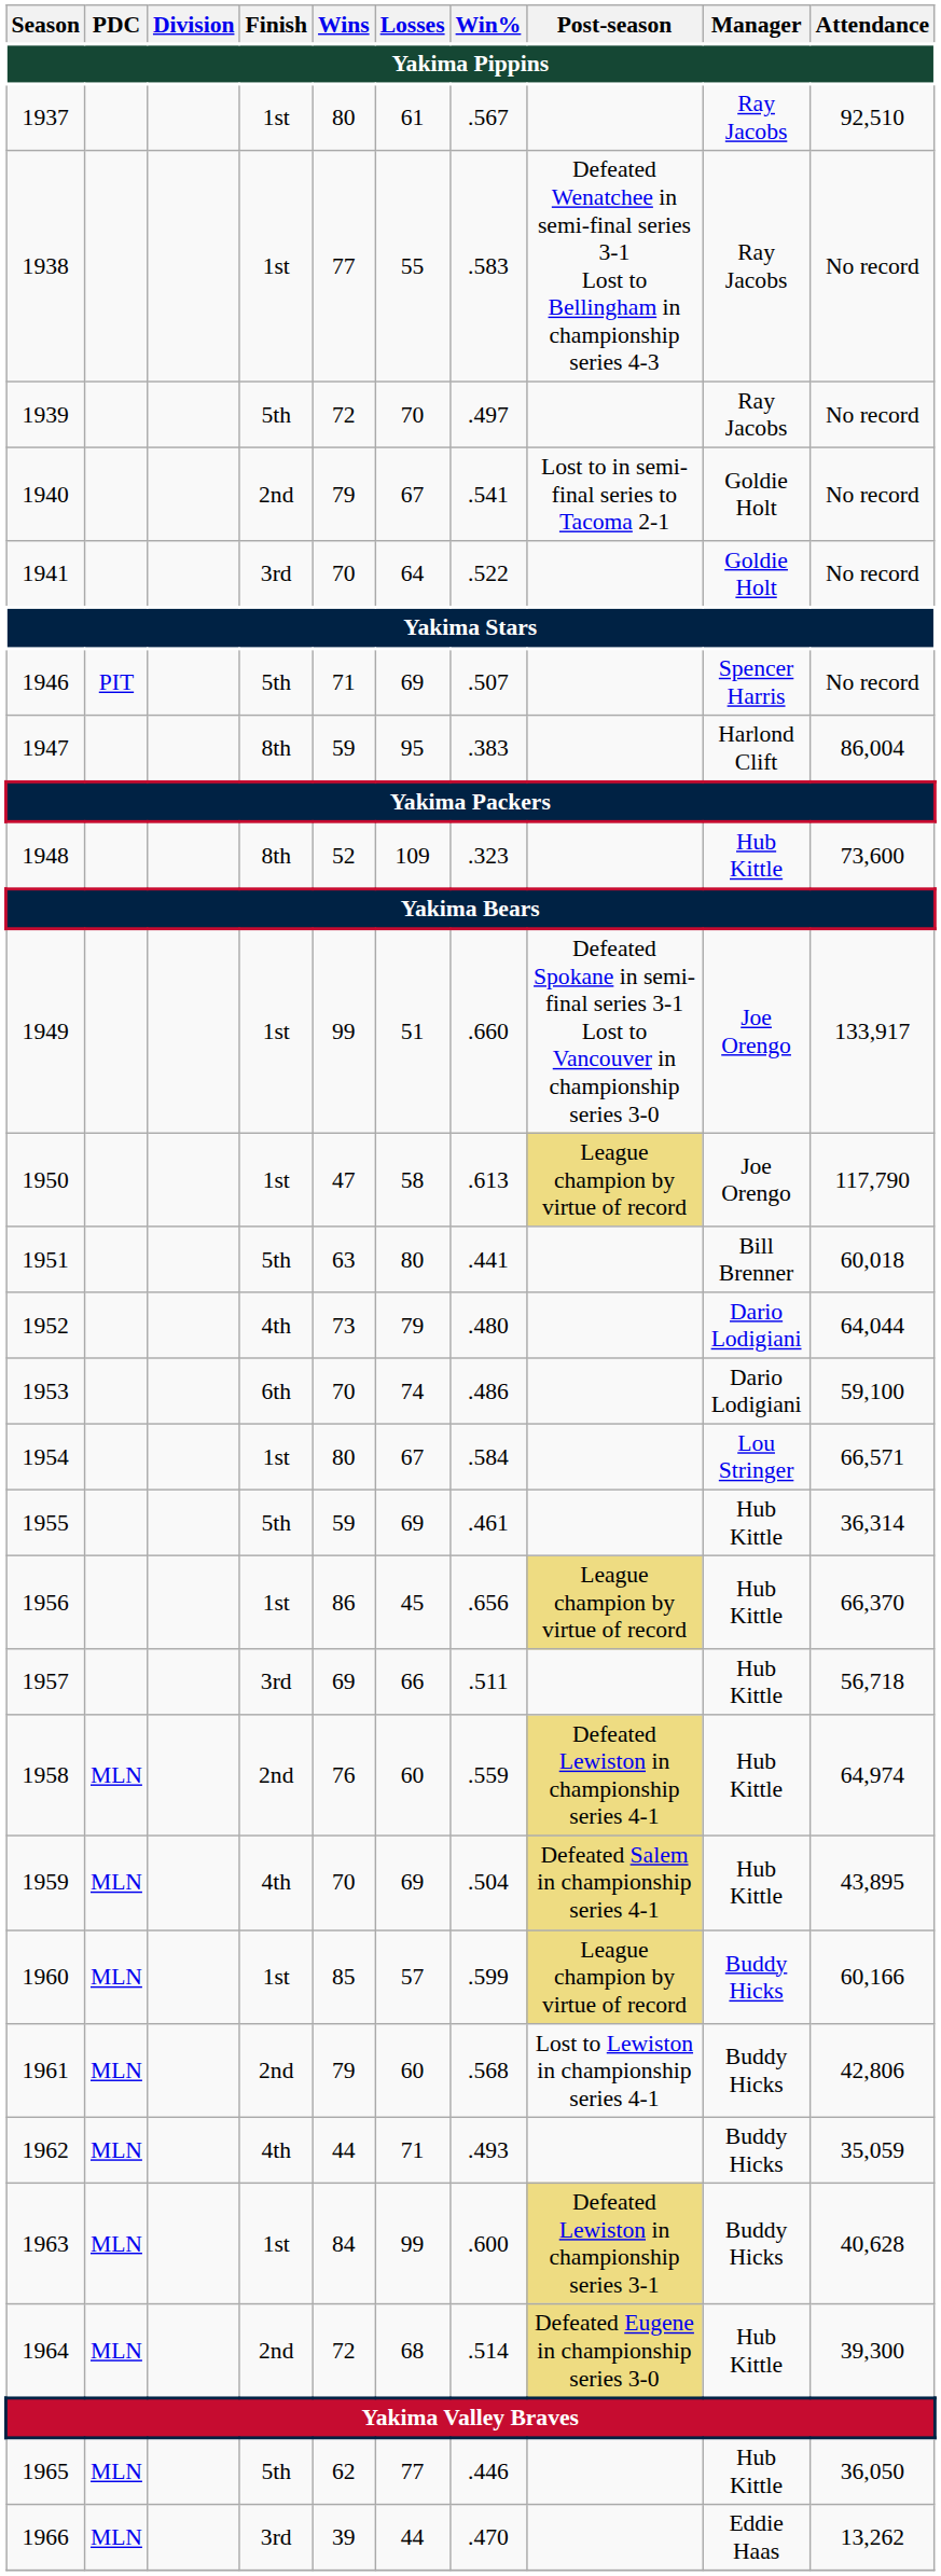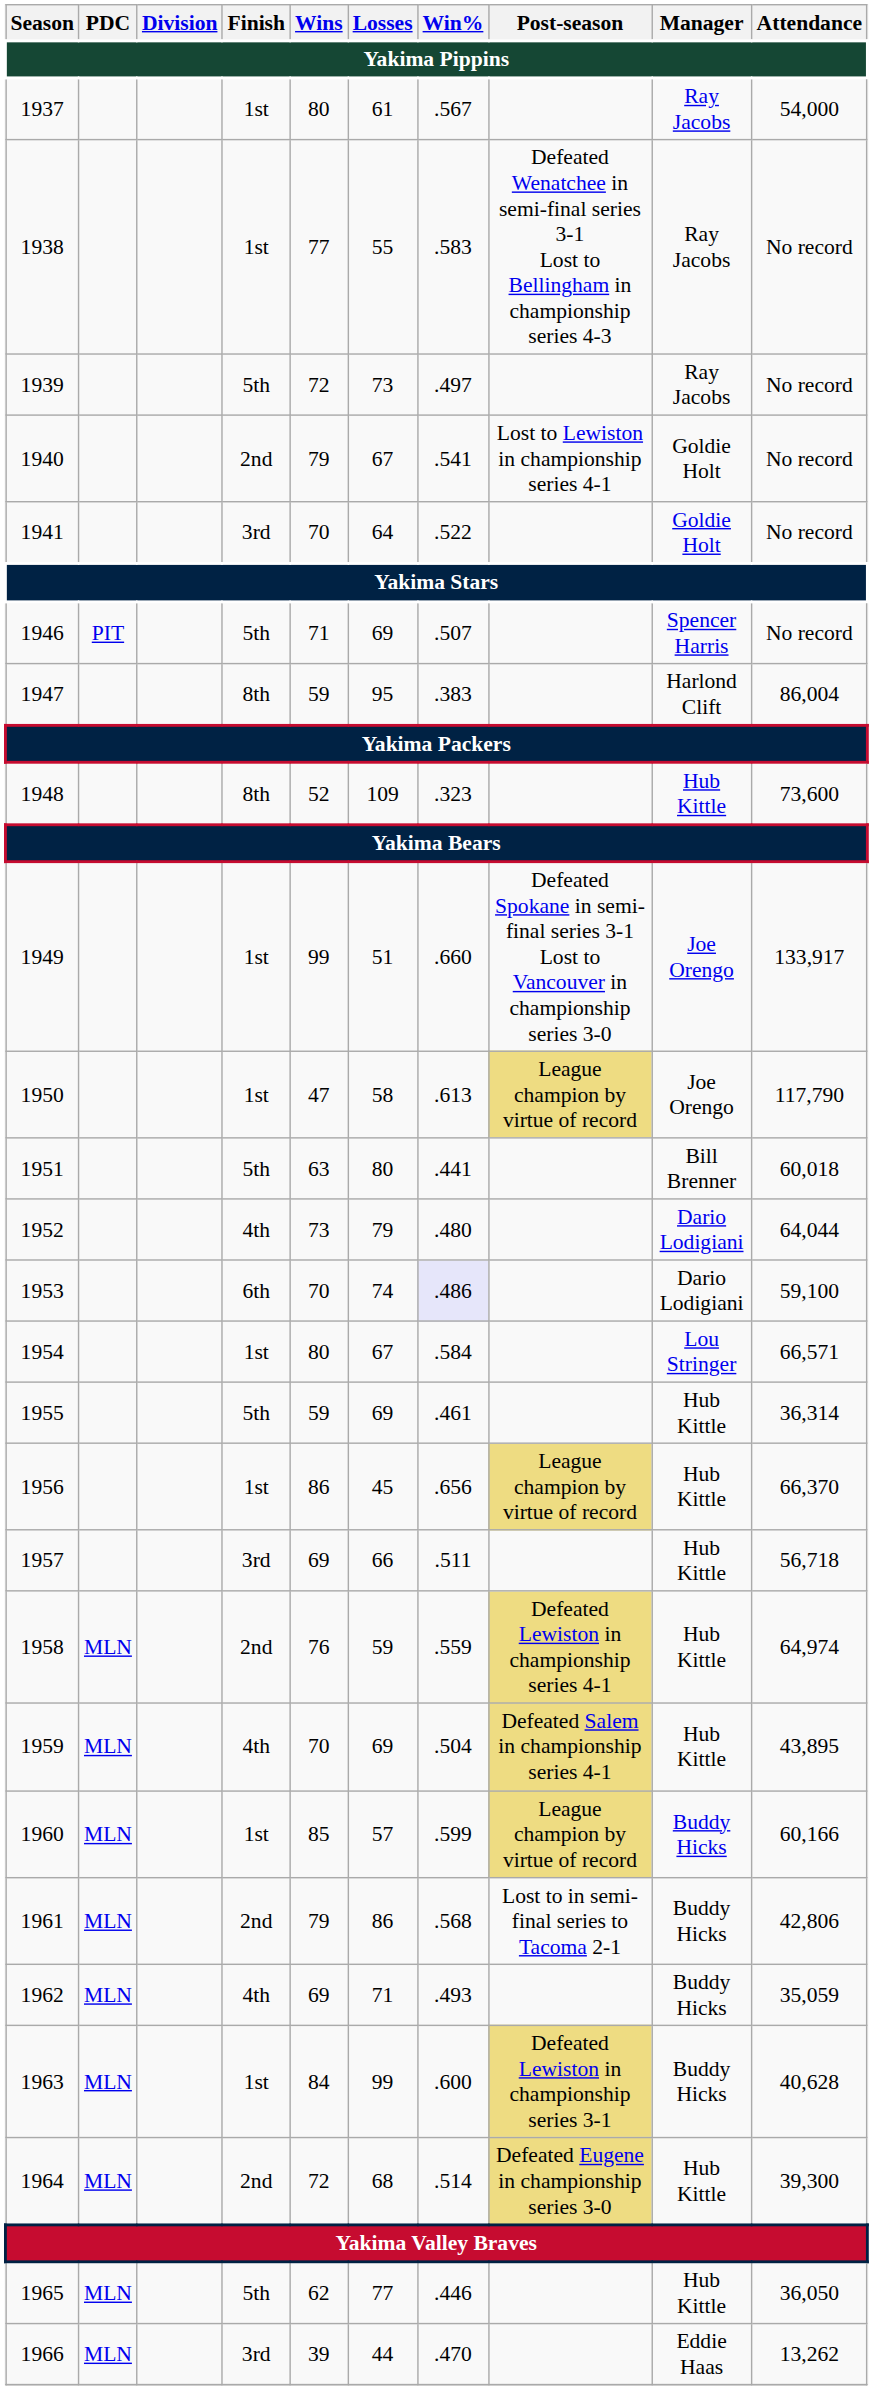1937 | Attendance: 92,510 -> 54,000
1939 | Losses: 70 -> 73
1940 | Post-season: Lost to in semi-final series to Tacoma 2-1 -> Lost to Lewiston in championship series 4-1
1953 | Win%: no background -> lavender background
1958 | Losses: 60 -> 59
1961 | Losses: 60 -> 86
1961 | Post-season: Lost to Lewiston in championship series 4-1 -> Lost to in semi-final series to Tacoma 2-1
1962 | Wins: 44 -> 69
